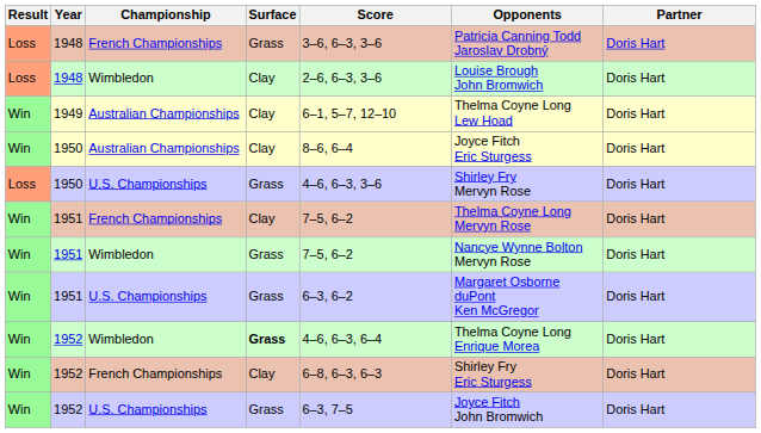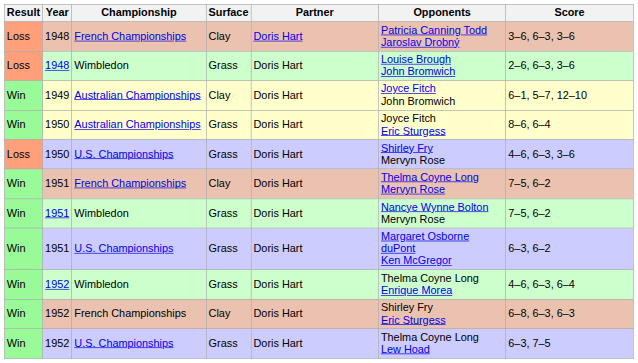columns swapped: Partner <-> Score
1948 / French Championships | Surface: Grass -> Clay
1948 / Wimbledon | Surface: Clay -> Grass
1949 | Opponents: Thelma Coyne Long Lew Hoad -> Joyce Fitch John Bromwich
1950 / Australian Championships | Surface: Clay -> Grass
1952 / Wimbledon | Surface: bold -> normal
1952 / U.S. Championships | Opponents: Joyce Fitch John Bromwich -> Thelma Coyne Long Lew Hoad
